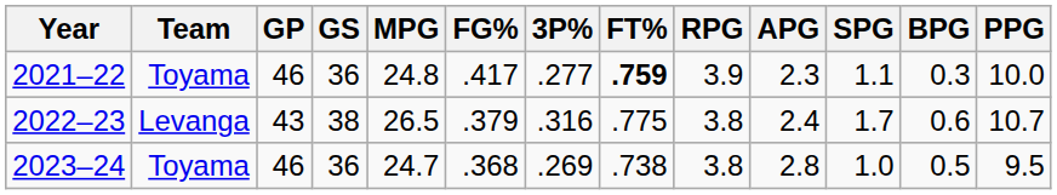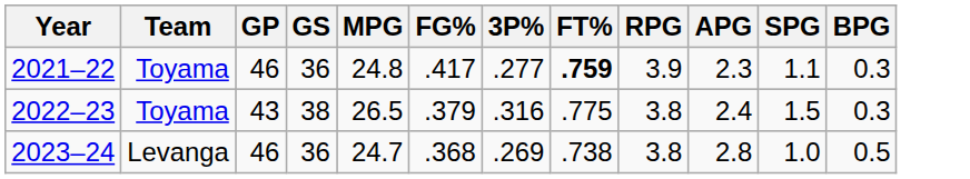- column: PPG | 10.0 | 10.7 | 9.5
2022–23 | Team: Levanga -> Toyama
2022–23 | SPG: 1.7 -> 1.5
2022–23 | BPG: 0.6 -> 0.3
2023–24 | Team: Toyama -> Levanga
